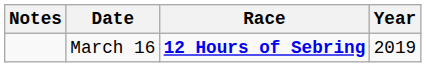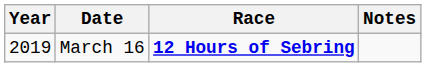columns swapped: Year <-> Notes
